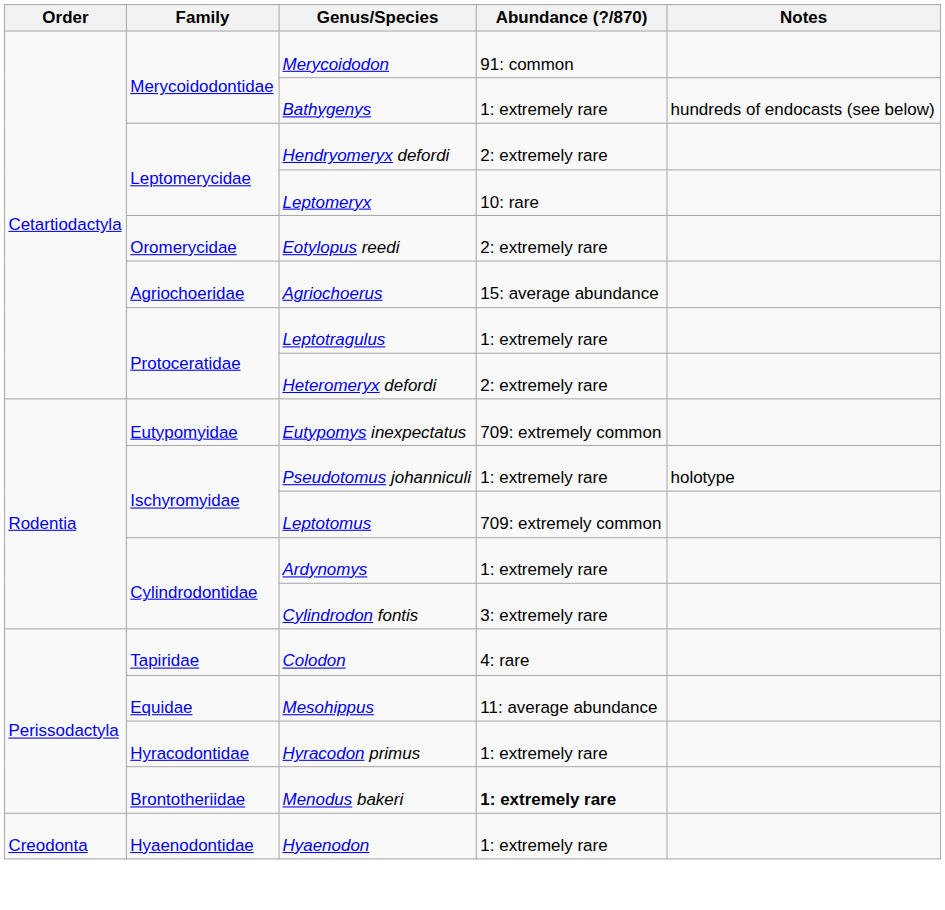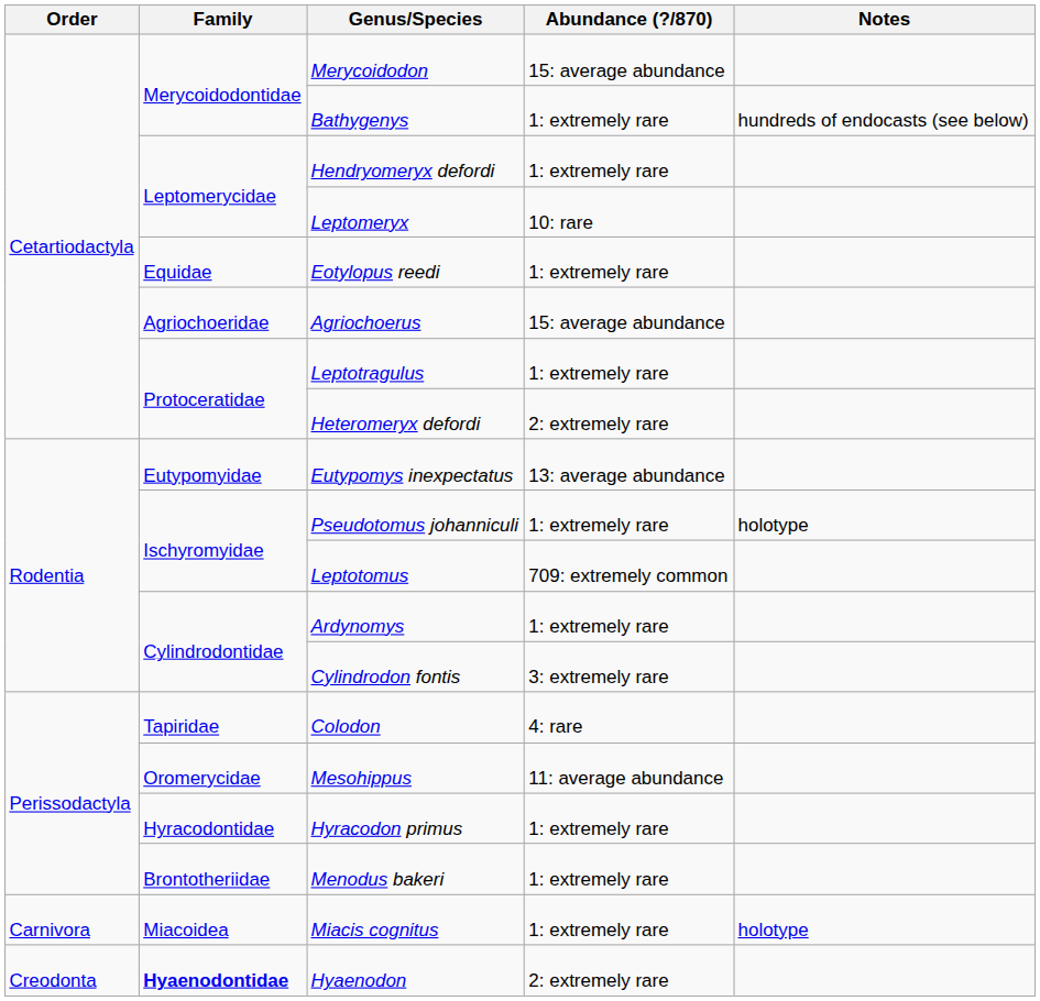Merycoidodon | Abundance (?/870): 91: common -> 15: average abundance
Hendryomeryx defordi | Abundance (?/870): 2: extremely rare -> 1: extremely rare
Eotylopus reedi | Family: Oromerycidae -> Equidae
Eotylopus reedi | Abundance (?/870): 2: extremely rare -> 1: extremely rare
Eutypomys inexpectatus | Abundance (?/870): 709: extremely common -> 13: average abundance
Mesohippus | Family: Equidae -> Oromerycidae
Menodus bakeri | Abundance (?/870): bold -> normal
+ row: Carnivora | Miacoidea | Miacis cognitus | 1: extremely rare | holotype
Hyaenodon | Family: normal -> bold
Hyaenodon | Abundance (?/870): 1: extremely rare -> 2: extremely rare
